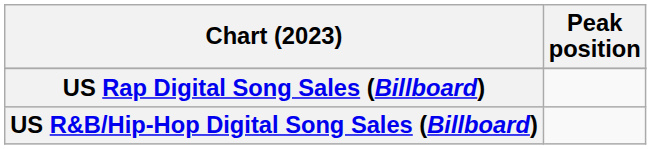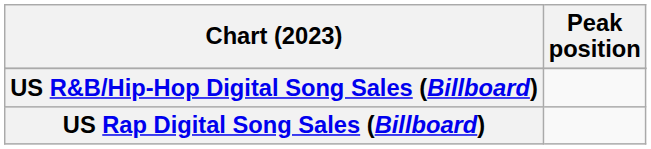rows swapped: US R&B/Hip-Hop Digital Song Sales (Billboard) <-> US Rap Digital Song Sales (Billboard)
